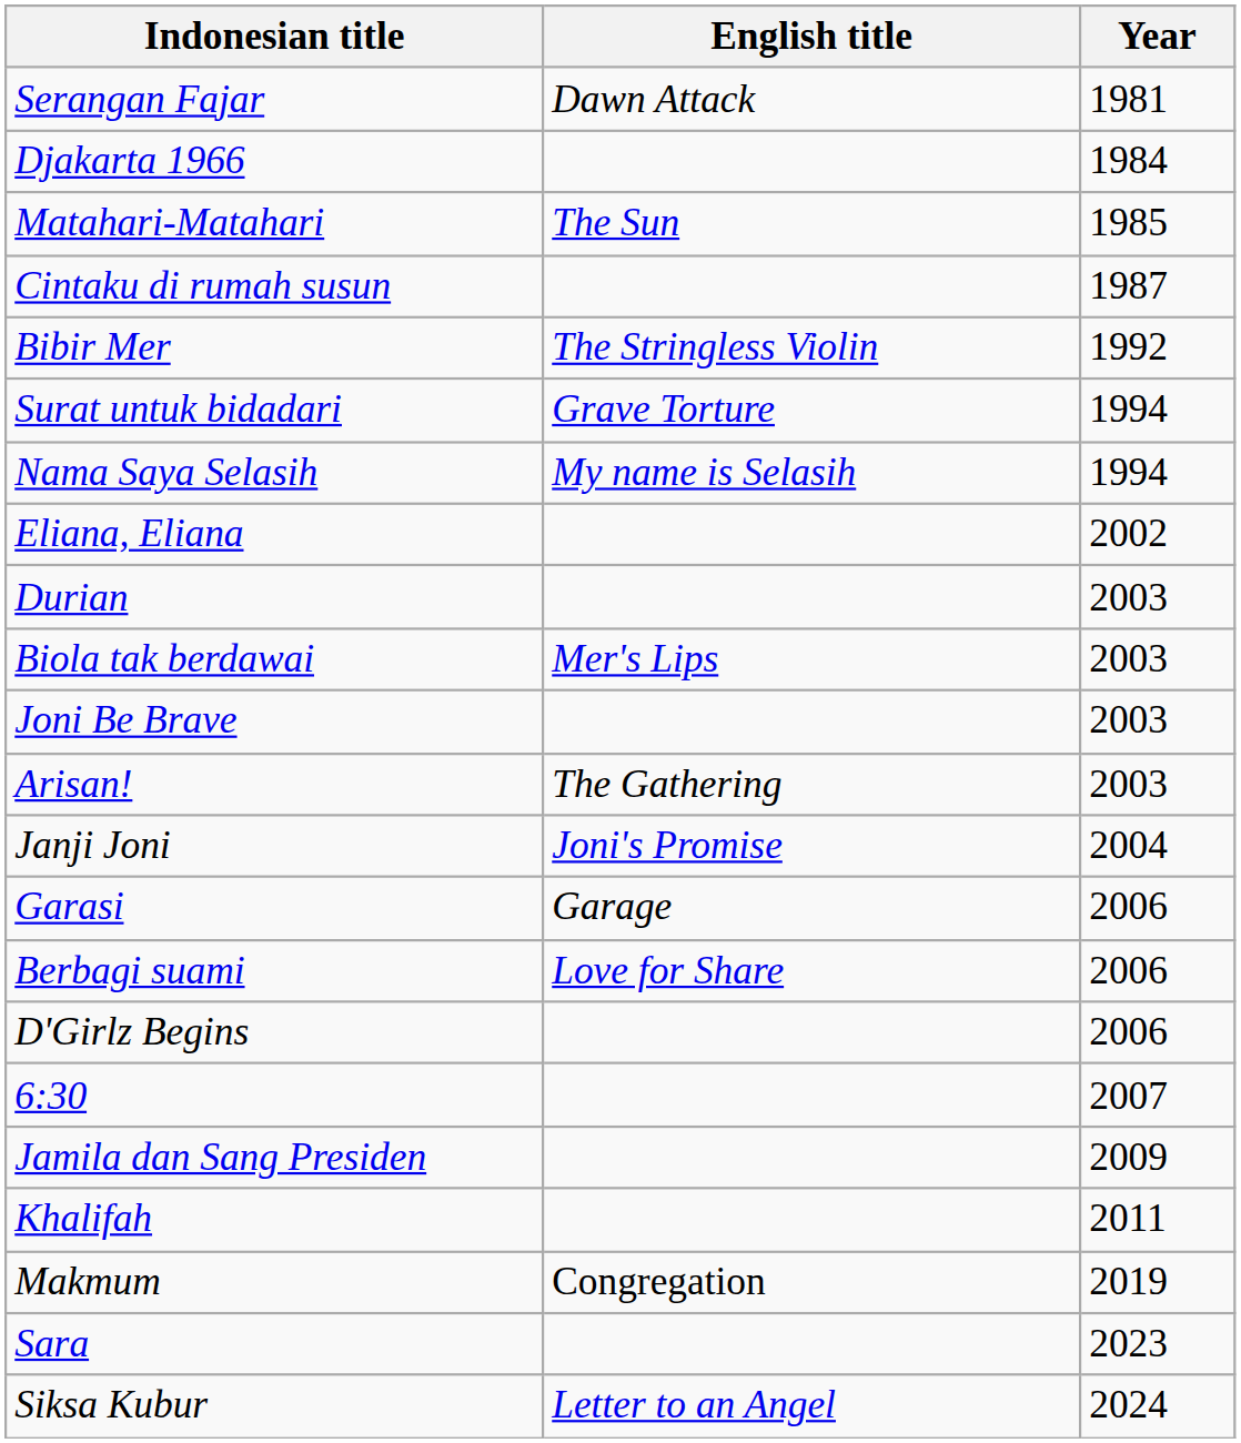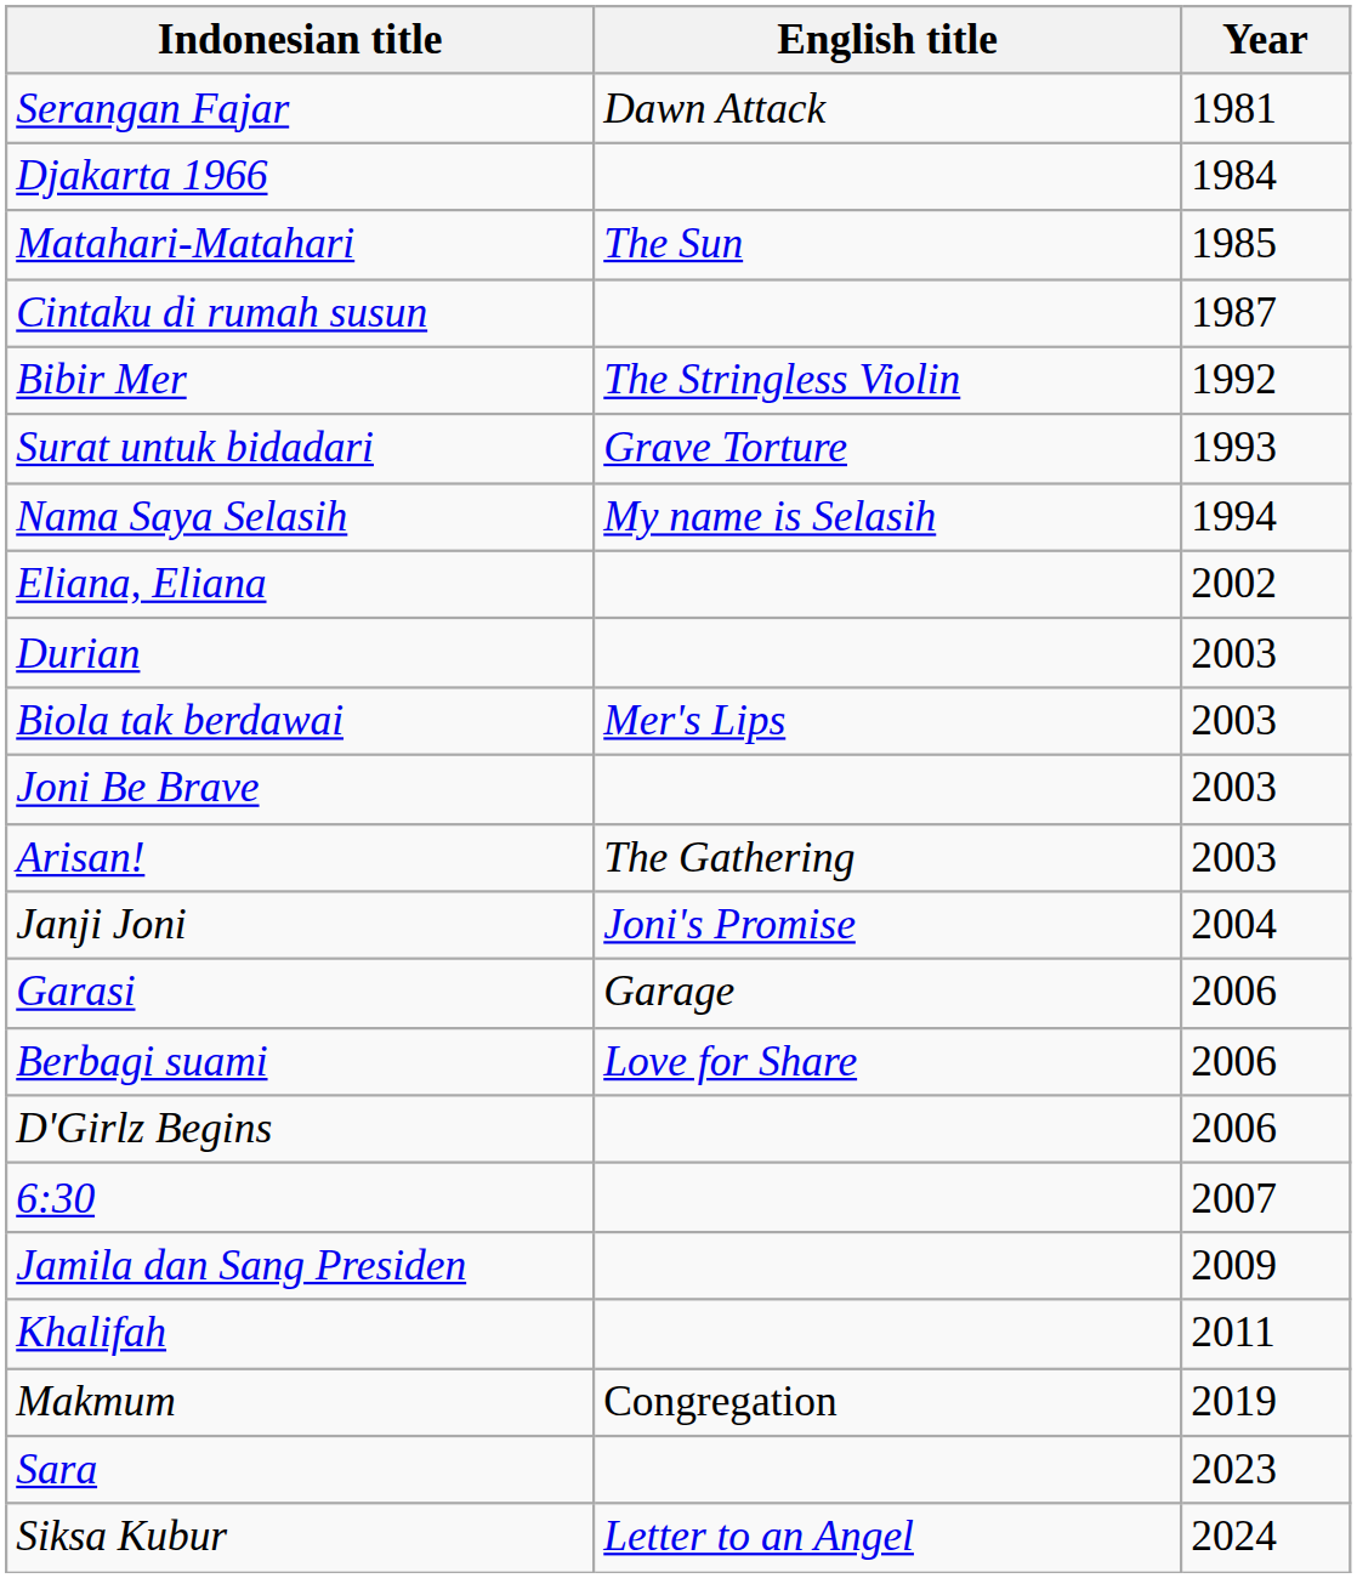Surat untuk bidadari | Year: 1994 -> 1993
